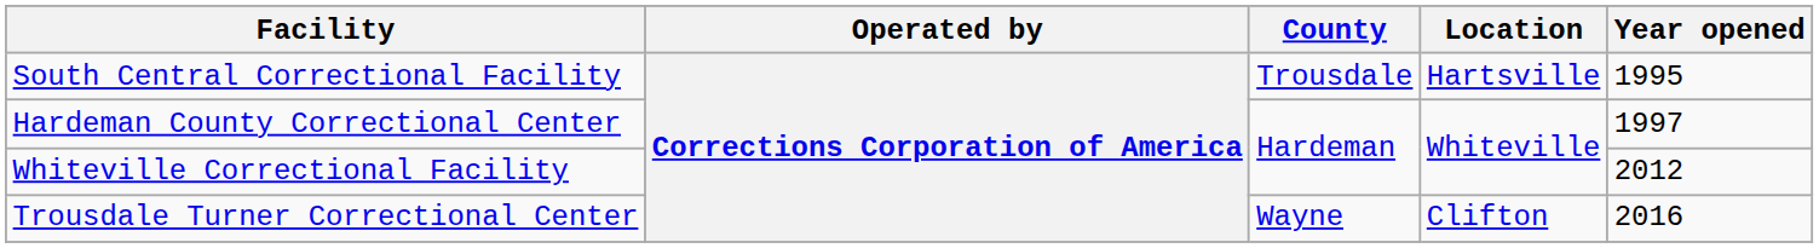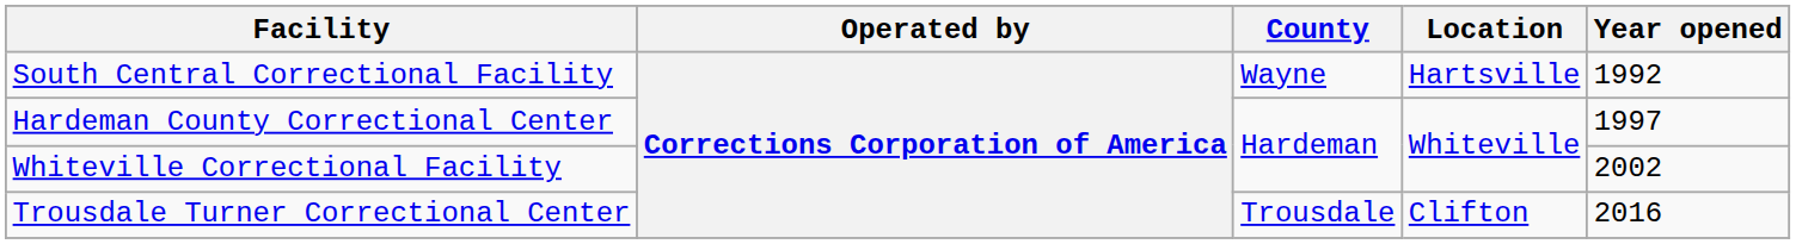South Central Correctional Facility | County: Trousdale -> Wayne
South Central Correctional Facility | Year opened: 1995 -> 1992
Whiteville Correctional Facility | Year opened: 2012 -> 2002
Trousdale Turner Correctional Center | County: Wayne -> Trousdale
